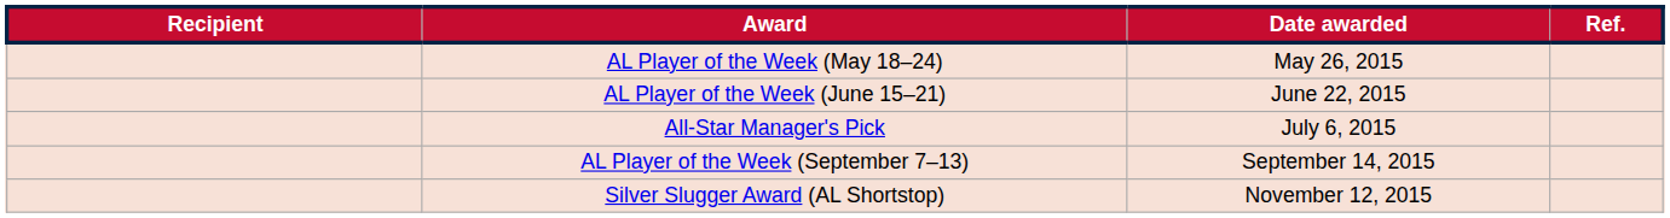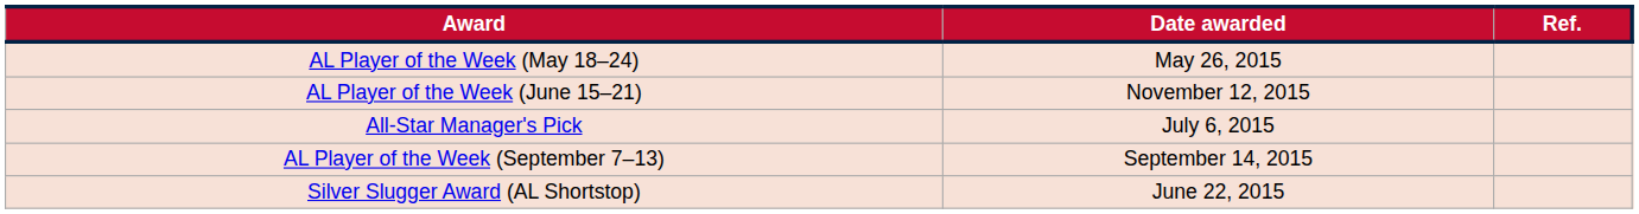- column: Recipient
AL Player of the Week (June 15–21) | Date awarded: June 22, 2015 -> November 12, 2015
Silver Slugger Award (AL Shortstop) | Date awarded: November 12, 2015 -> June 22, 2015
